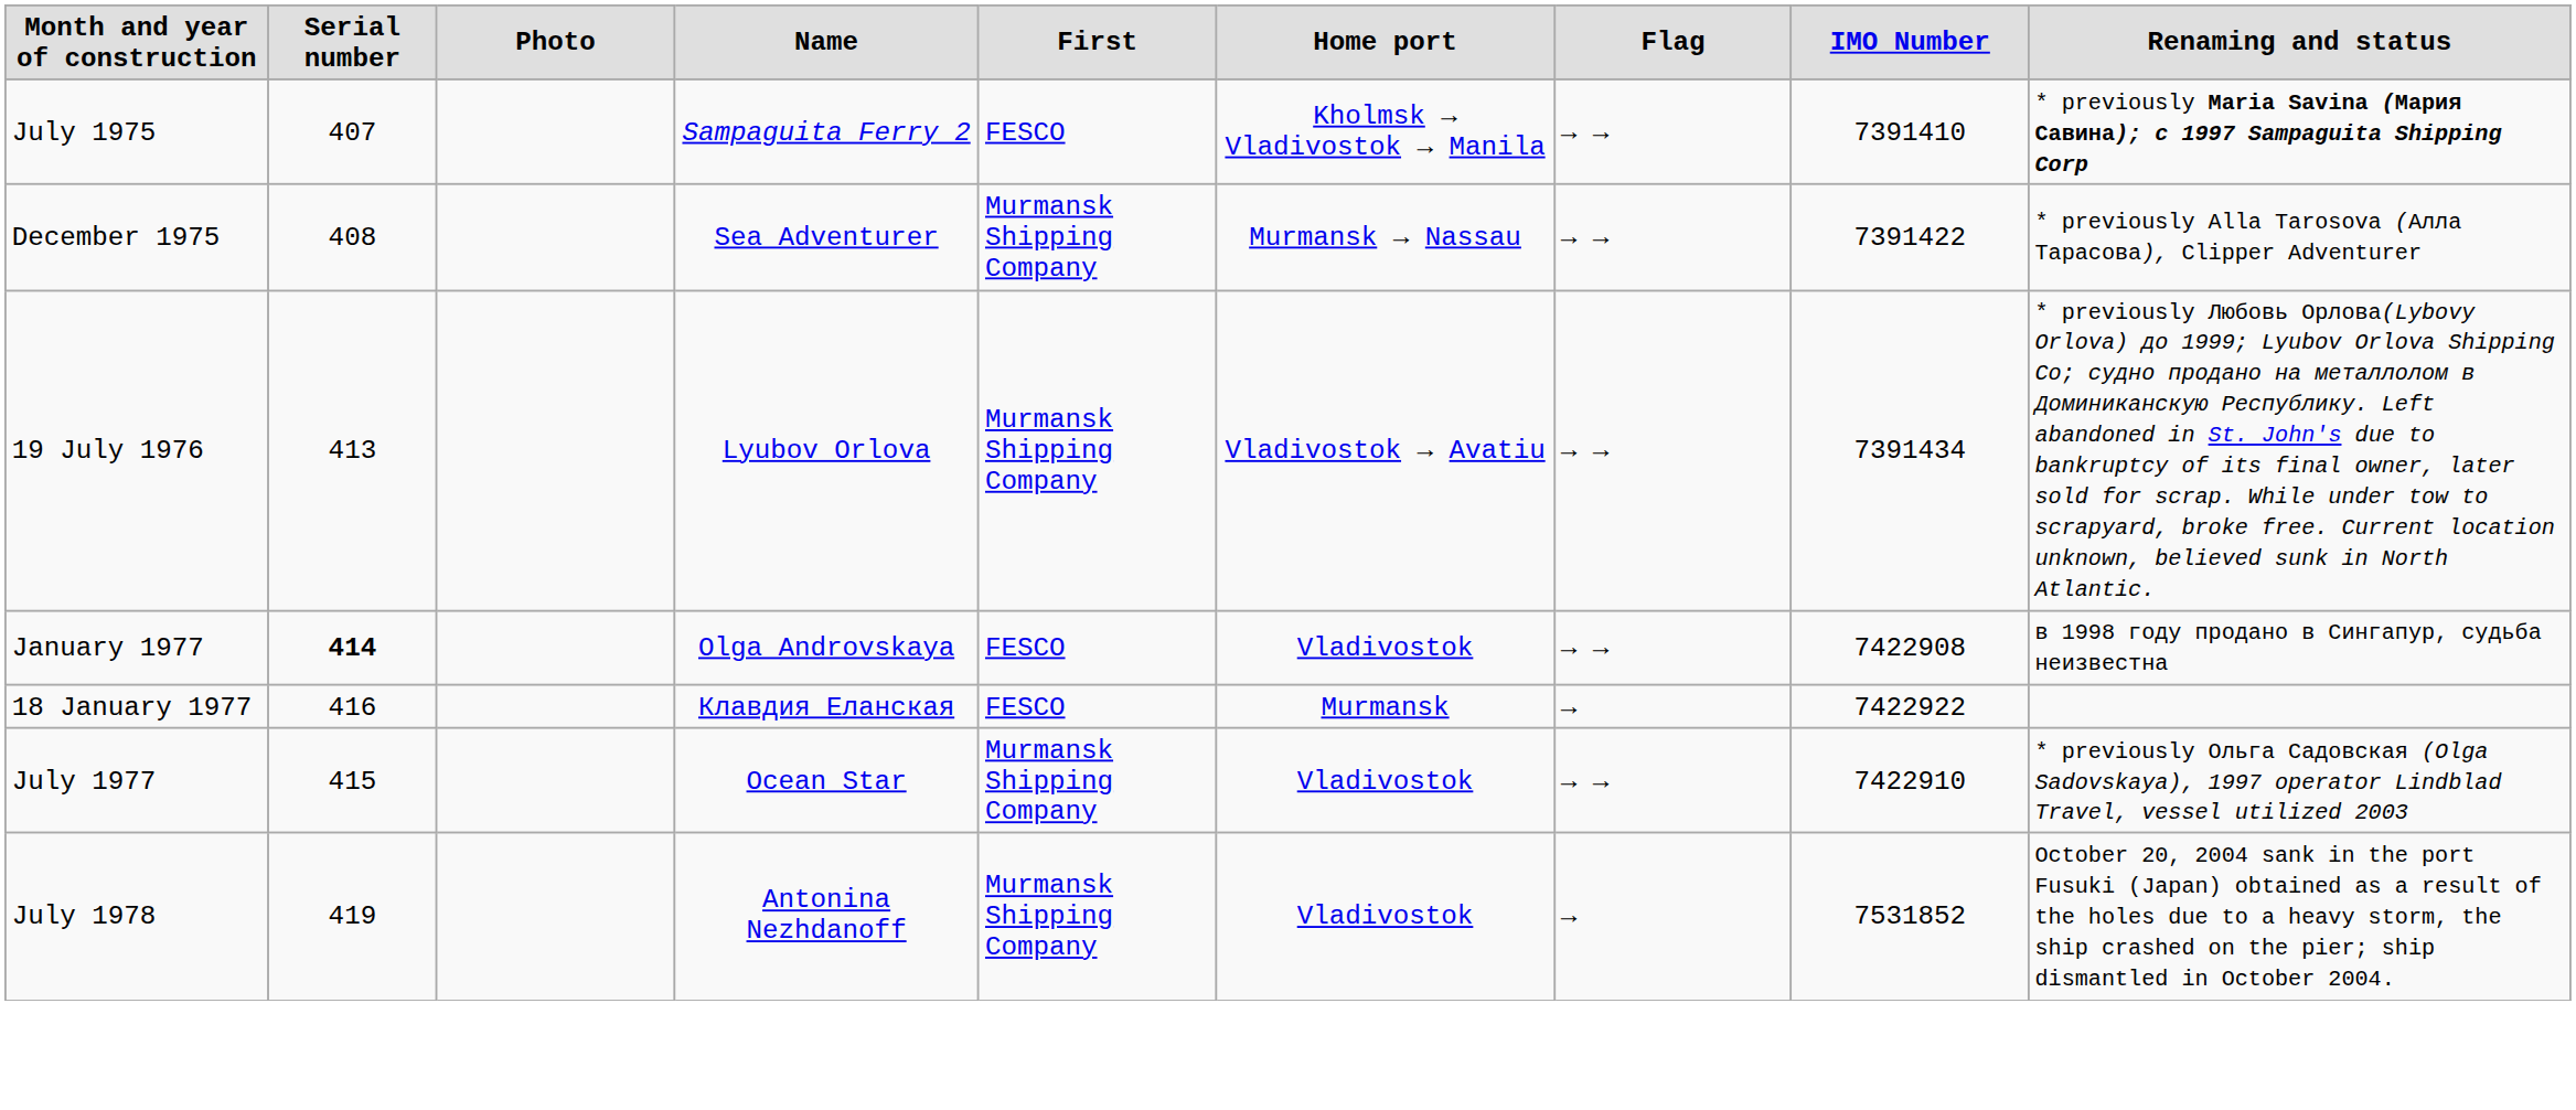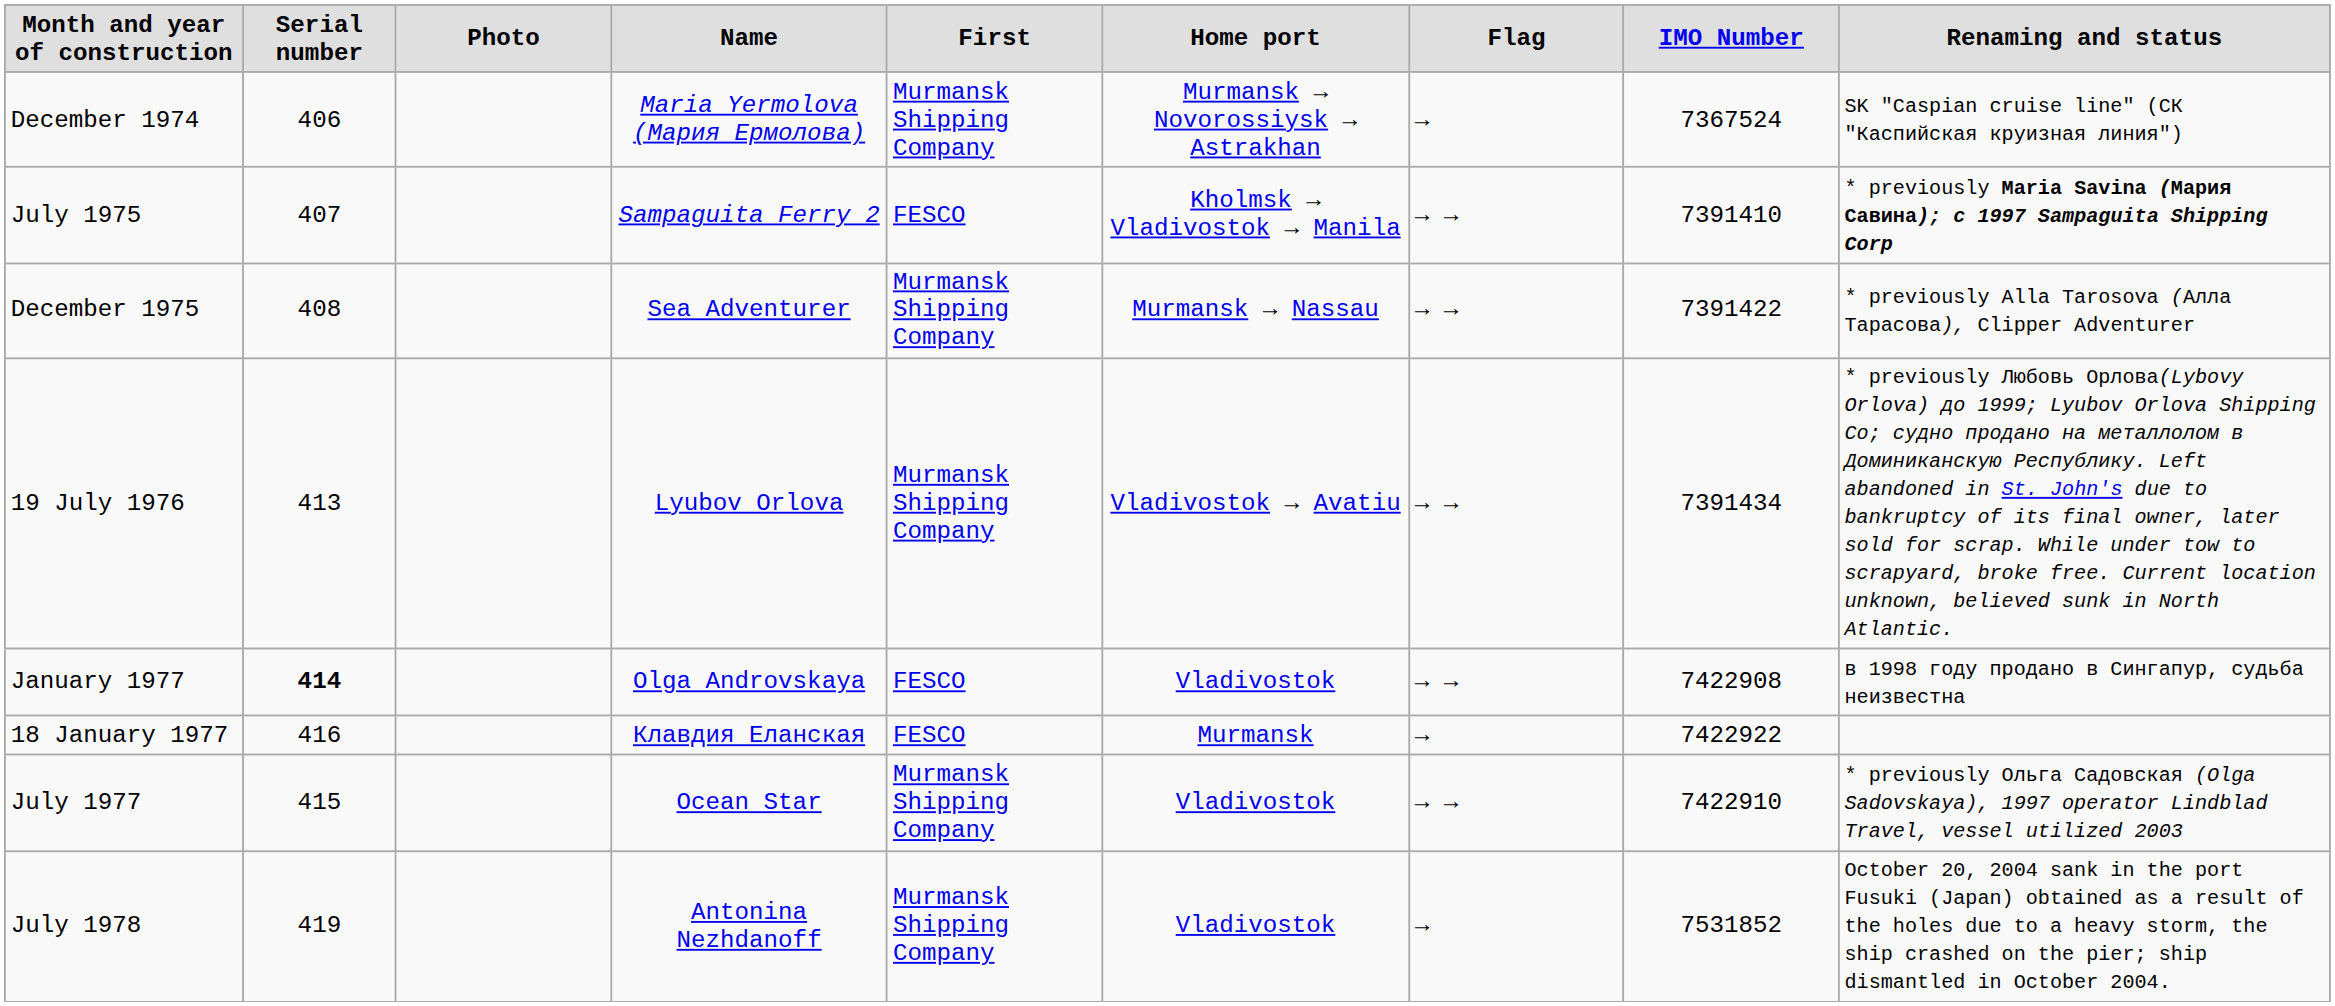+ row: December 1974 | 406 | Maria Yermolova (Мария Ермолова) | Murmansk Shipping Company | Murmansk → Novorossiysk → Astrakhan | → | 7367524 | SK "Caspian cruise line" (СК "Каспийская круизная линия")
